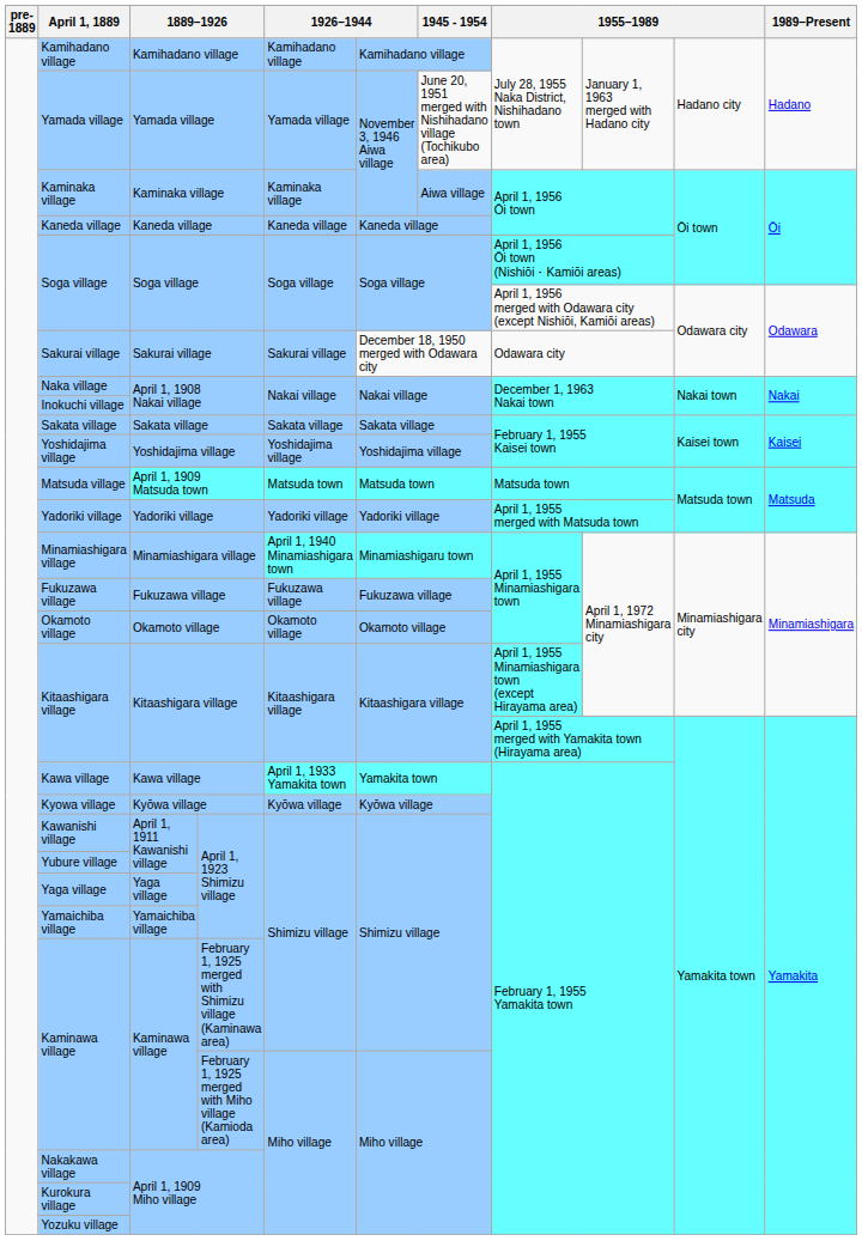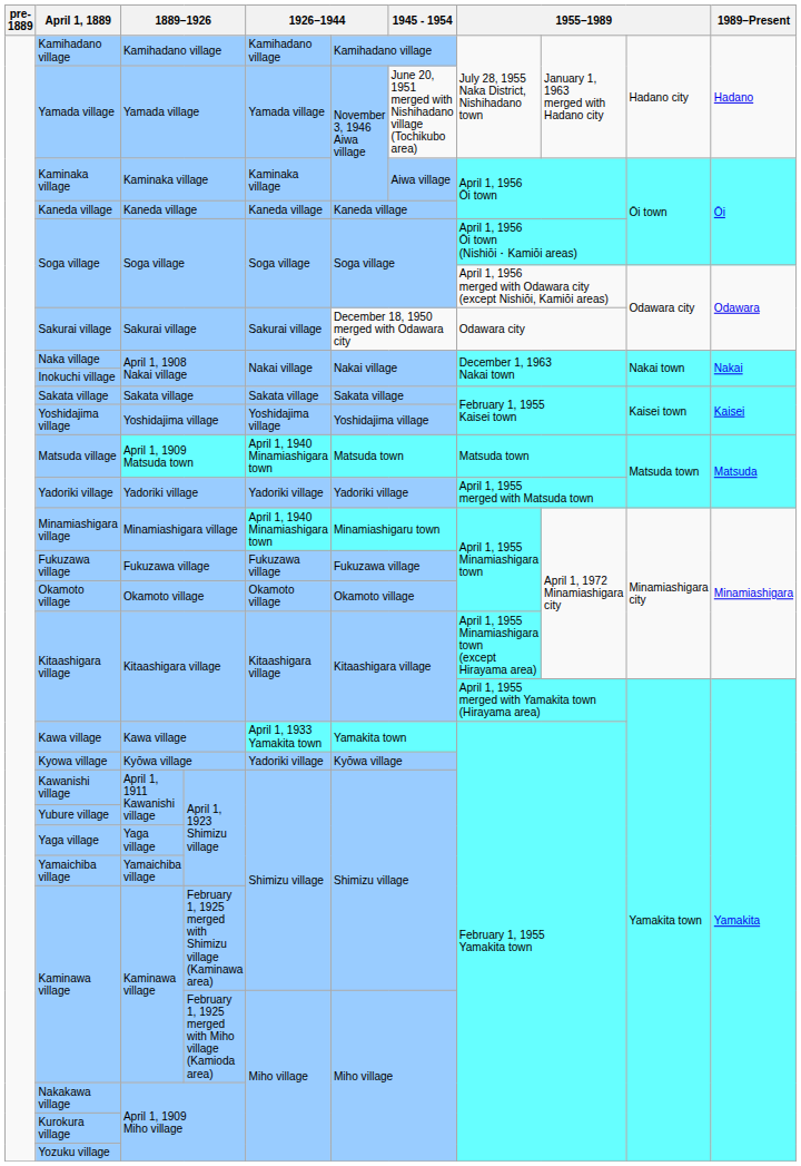Matsuda village | column 5: Matsuda town -> April 1, 1940 Minamiashigara town
Kyowa village | column 5: Kyōwa village -> Yadoriki village
